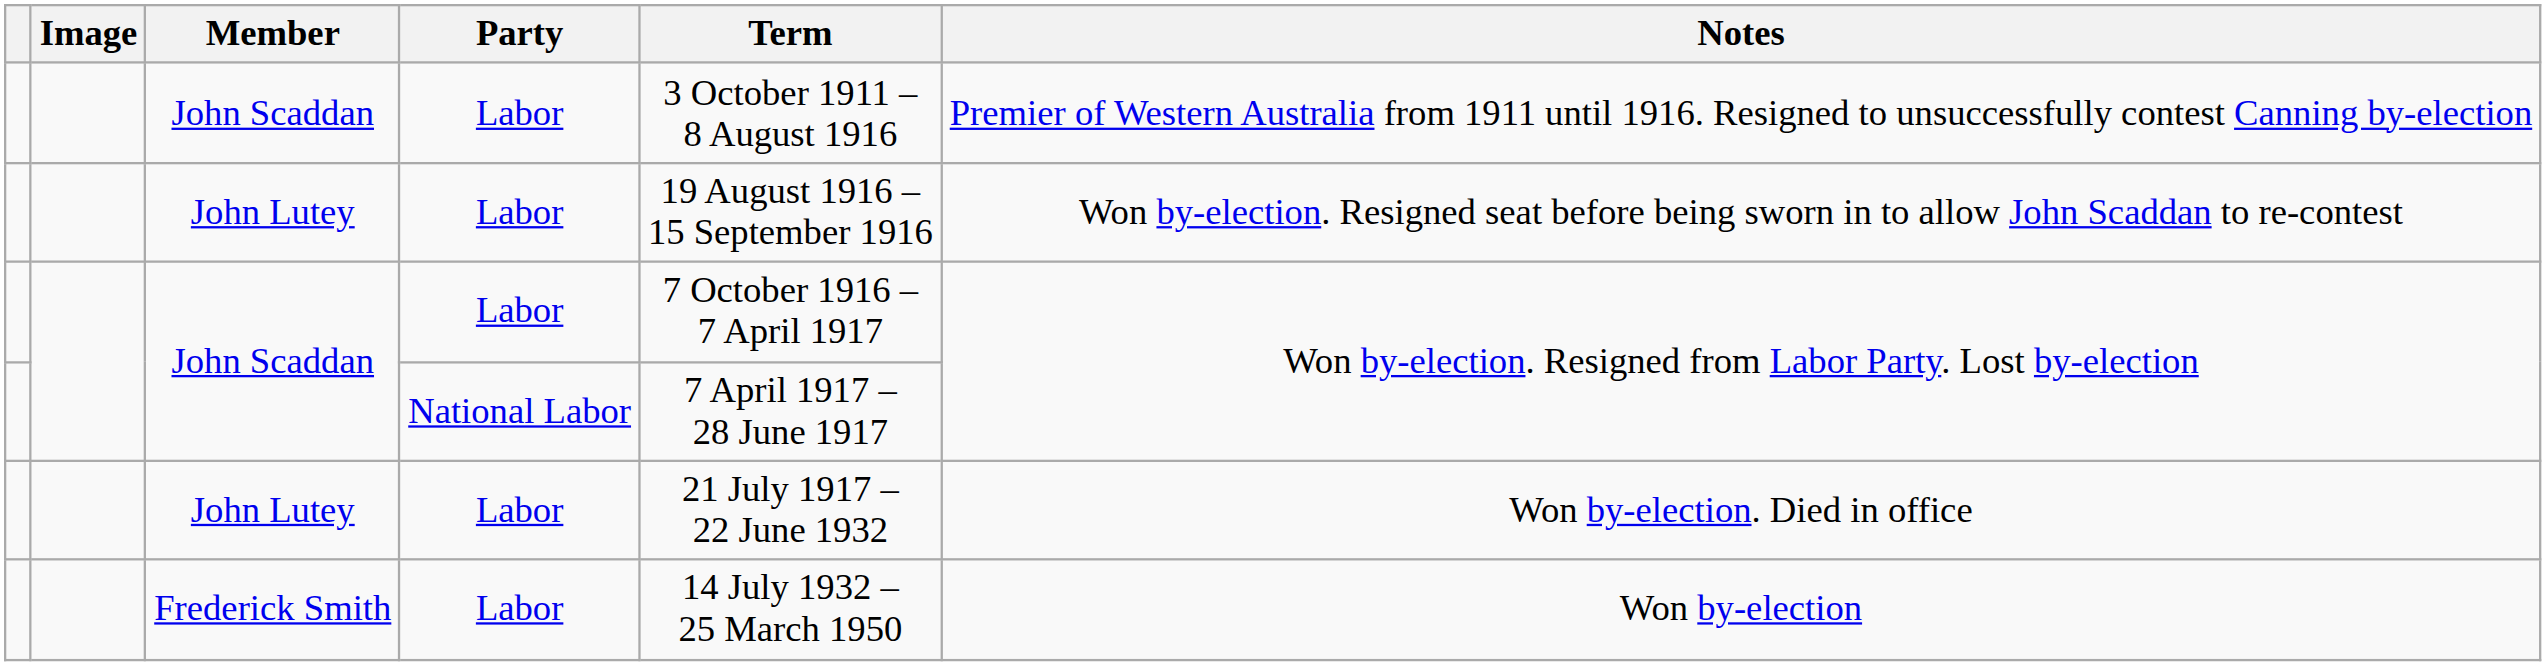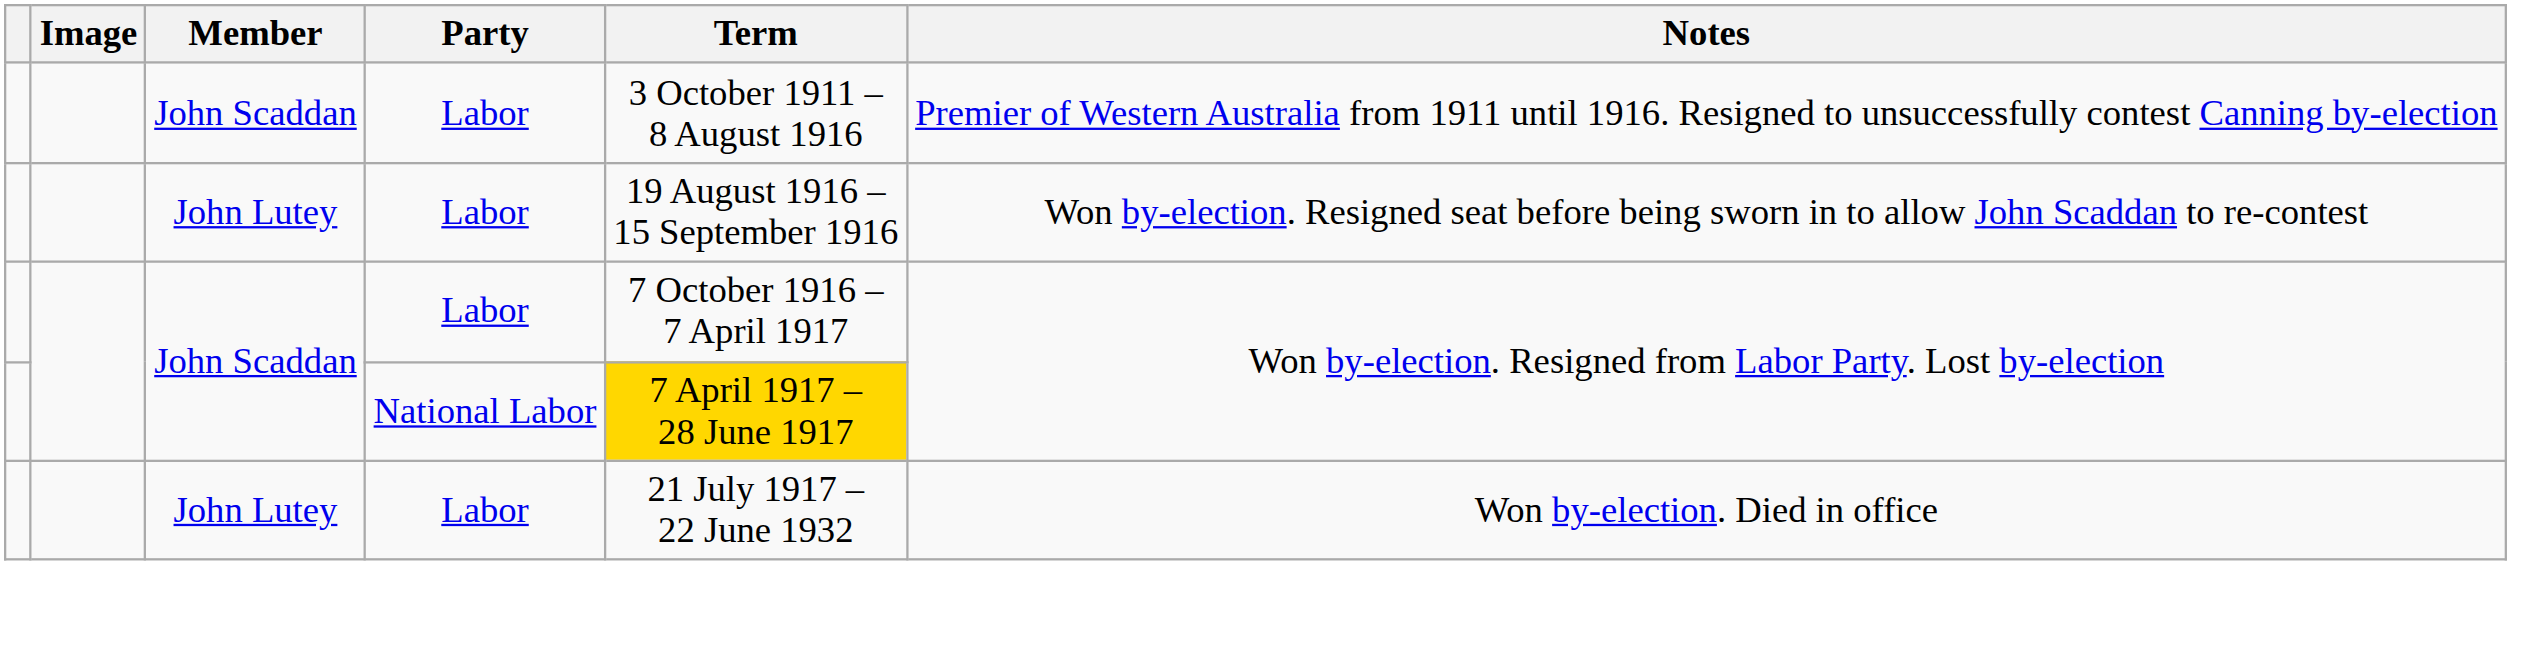John Scaddan / National Labor | Term: no background -> gold background
- row: Frederick Smith | Labor | 14 July 1932 – 25 March 1950 | Won by-election
